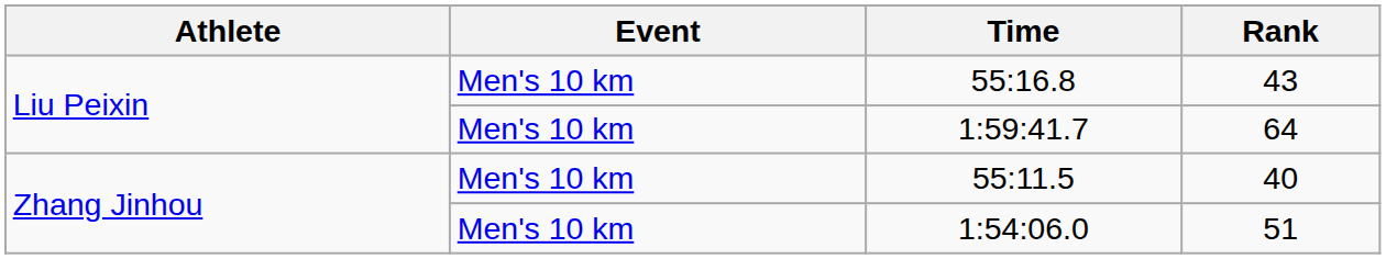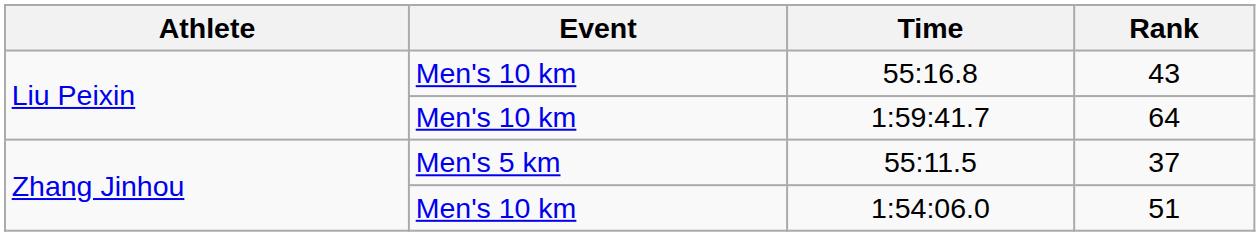55:11.5 | Event: Men's 10 km -> Men's 5 km
55:11.5 | Rank: 40 -> 37
